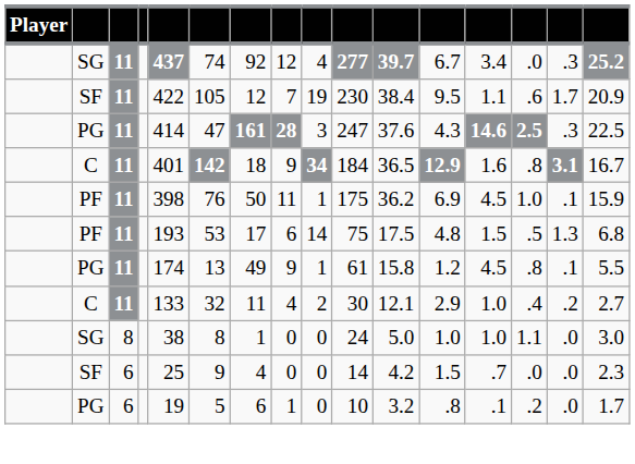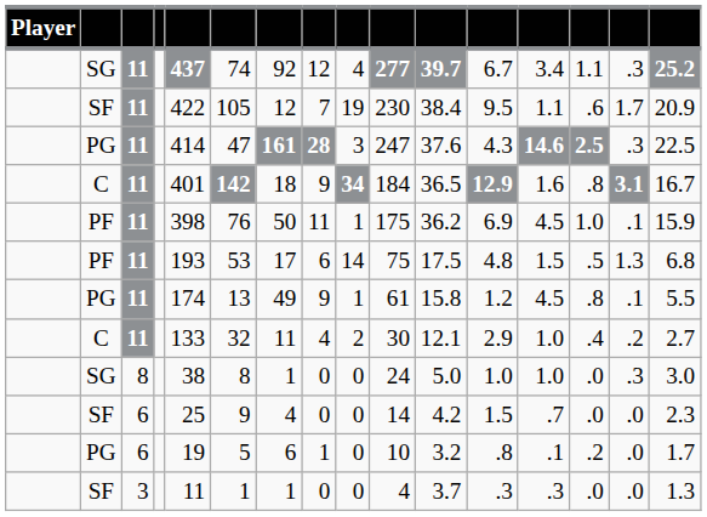SG / 11 | column 14: .0 -> 1.1
SG / 8 | column 14: 1.1 -> .0
SG / 8 | column 15: .0 -> .3
+ row: SF | 3 | 11 | 1 | 1 | 0 | 0 | 4 | 3.7 | .3 | .3 | .0 | .0 | 1.3
